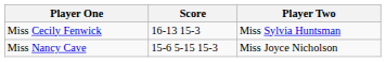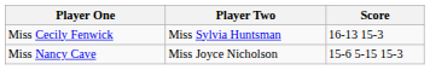columns swapped: Player Two <-> Score
